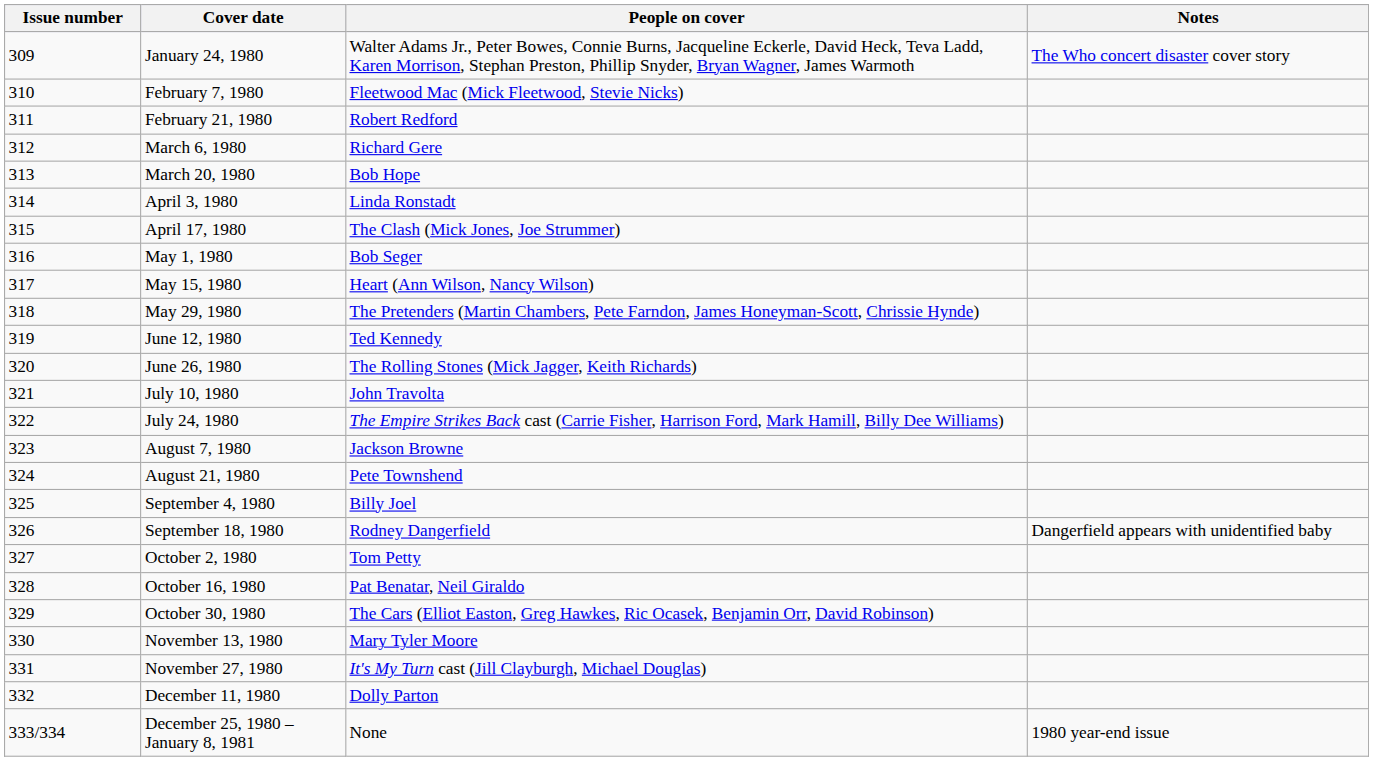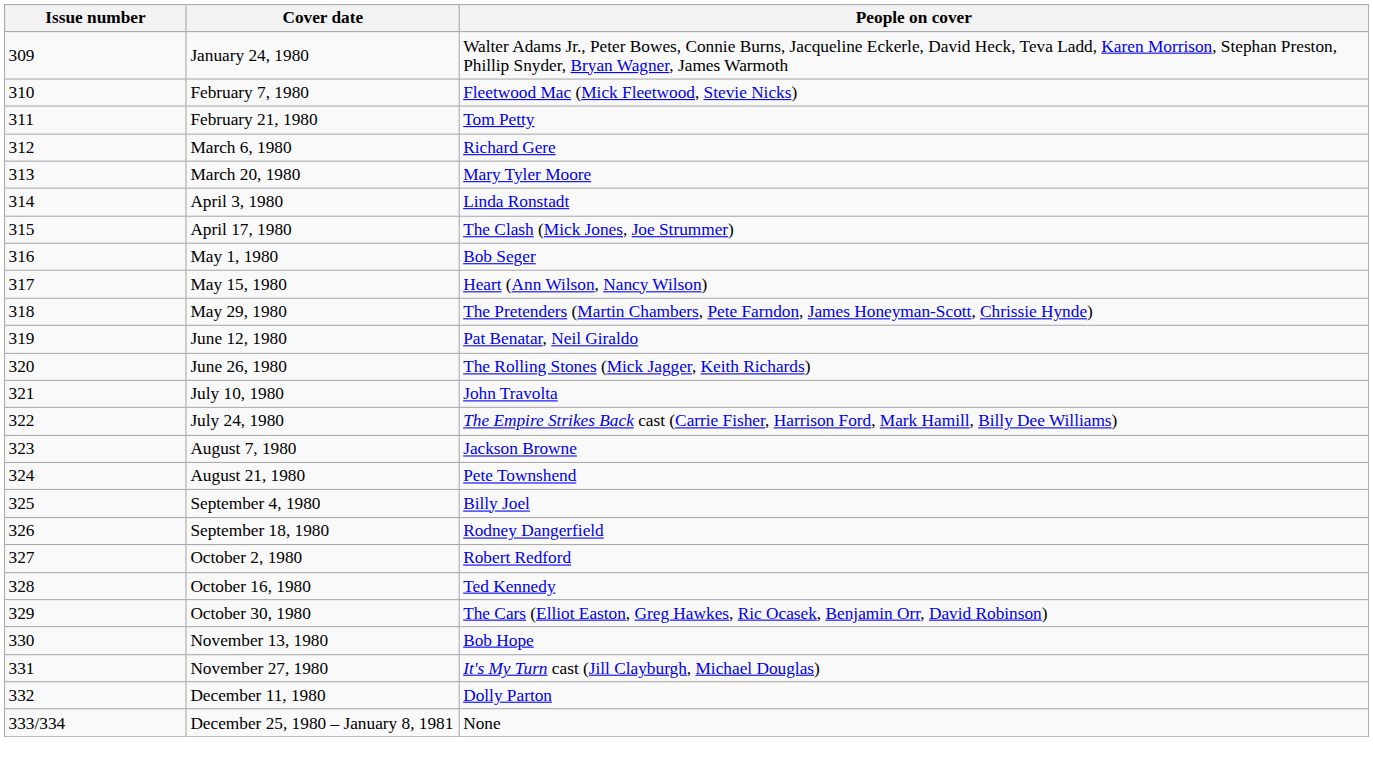- column: Notes | The Who concert disaster cover story | Dangerfield appears with unidentified baby | 1980 year-end issue
February 21, 1980 | People on cover: Robert Redford -> Tom Petty
March 20, 1980 | People on cover: Bob Hope -> Mary Tyler Moore
June 12, 1980 | People on cover: Ted Kennedy -> Pat Benatar, Neil Giraldo
October 2, 1980 | People on cover: Tom Petty -> Robert Redford
October 16, 1980 | People on cover: Pat Benatar, Neil Giraldo -> Ted Kennedy
November 13, 1980 | People on cover: Mary Tyler Moore -> Bob Hope
